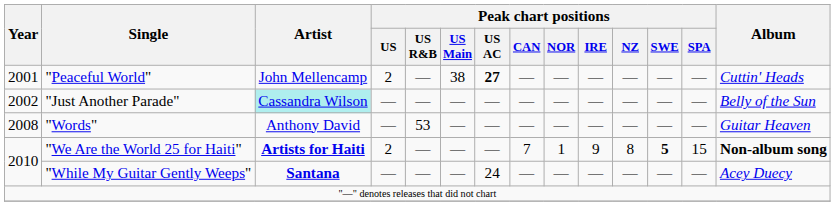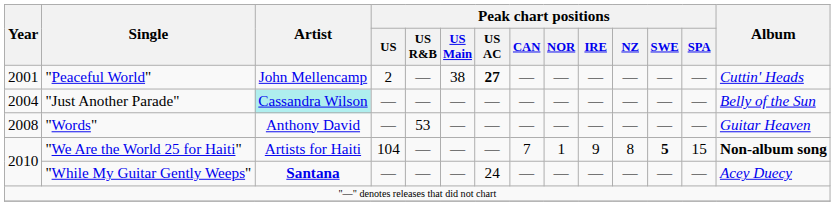"Just Another Parade" | Year: 2002 -> 2004
"We Are the World 25 for Haiti" | Artist: bold -> normal
"We Are the World 25 for Haiti" | Peak chart positions / US: 2 -> 104
